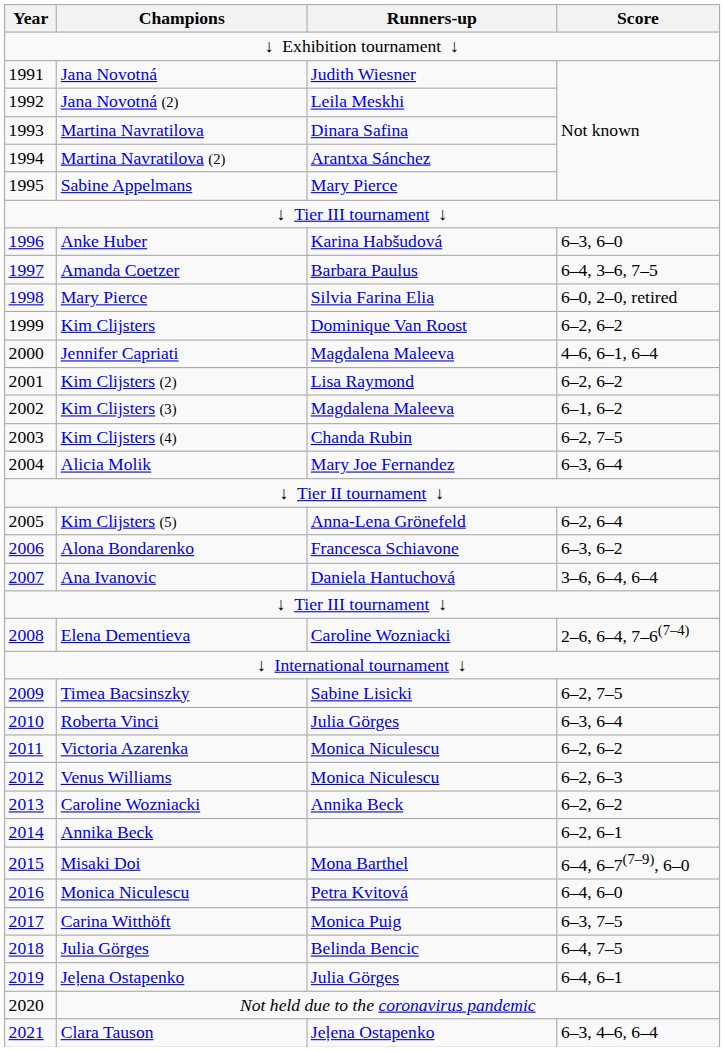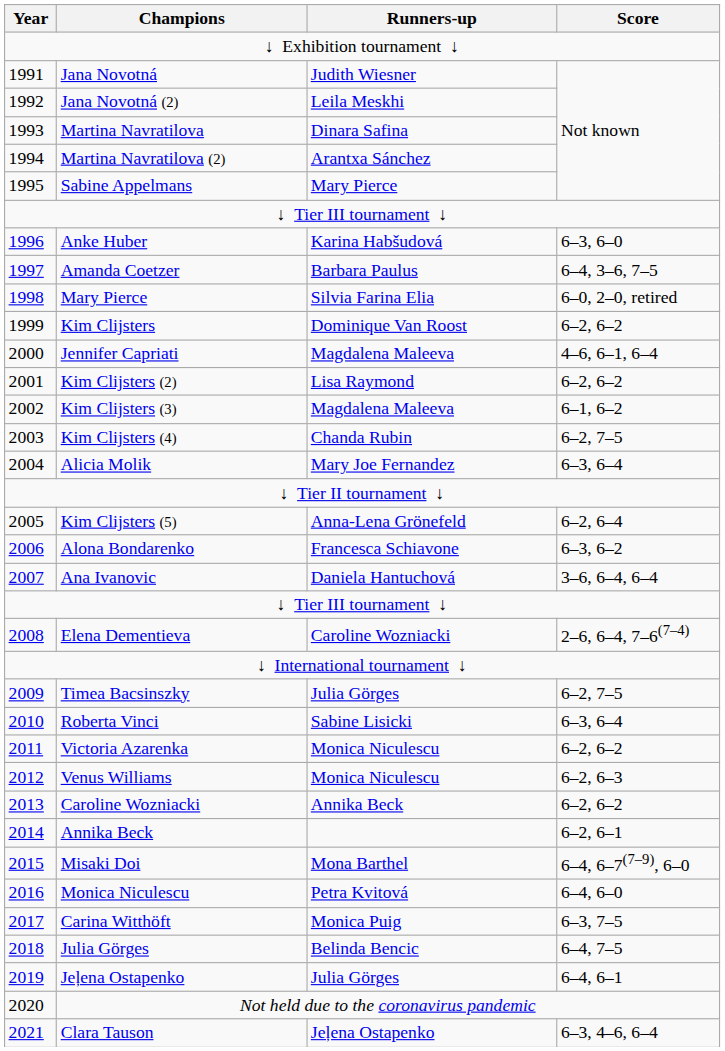Timea Bacsinszky | Runners-up: Sabine Lisicki -> Julia Görges
Roberta Vinci | Runners-up: Julia Görges -> Sabine Lisicki
